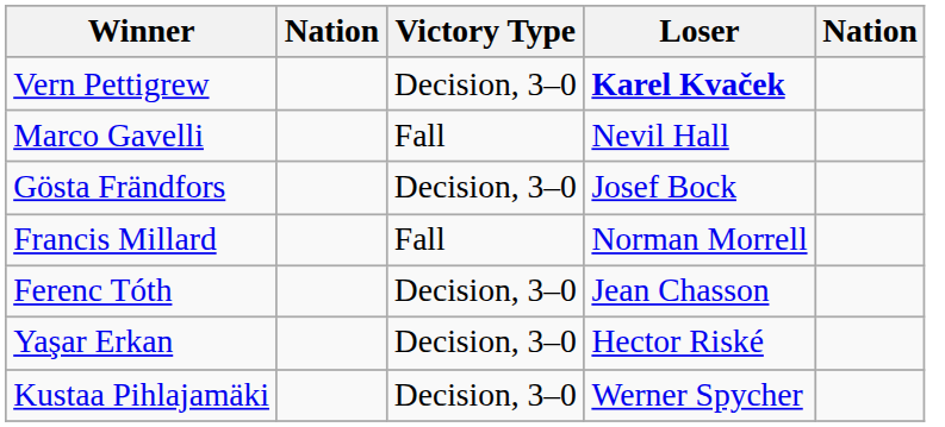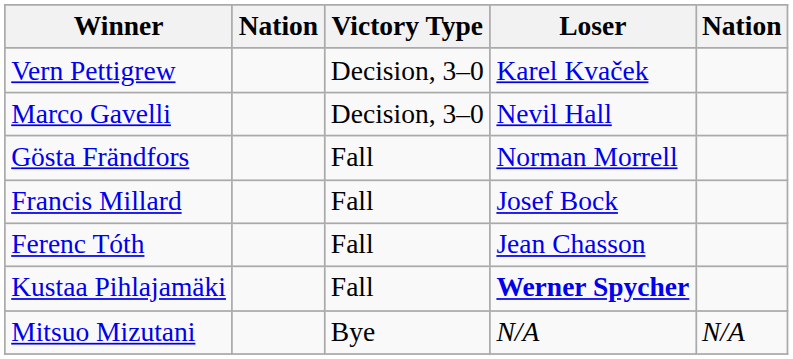Vern Pettigrew | Loser: bold -> normal
Marco Gavelli | Victory Type: Fall -> Decision, 3–0
Gösta Frändfors | Victory Type: Decision, 3–0 -> Fall
Gösta Frändfors | Loser: Josef Bock -> Norman Morrell
Francis Millard | Loser: Norman Morrell -> Josef Bock
Ferenc Tóth | Victory Type: Decision, 3–0 -> Fall
- row: Yaşar Erkan | Decision, 3–0 | Hector Riské
Kustaa Pihlajamäki | Victory Type: Decision, 3–0 -> Fall
Kustaa Pihlajamäki | Loser: normal -> bold
+ row: Mitsuo Mizutani | Bye | N/A | N/A
